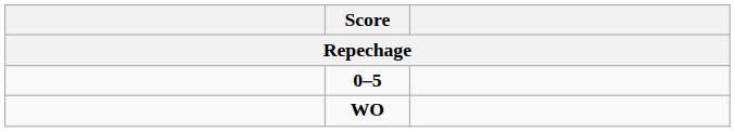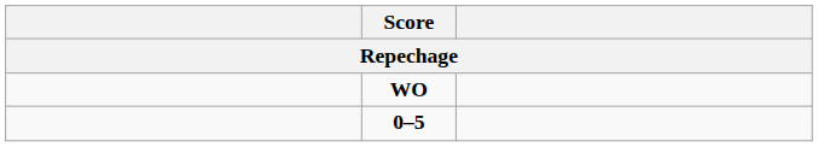rows swapped: 0–5 <-> WO
